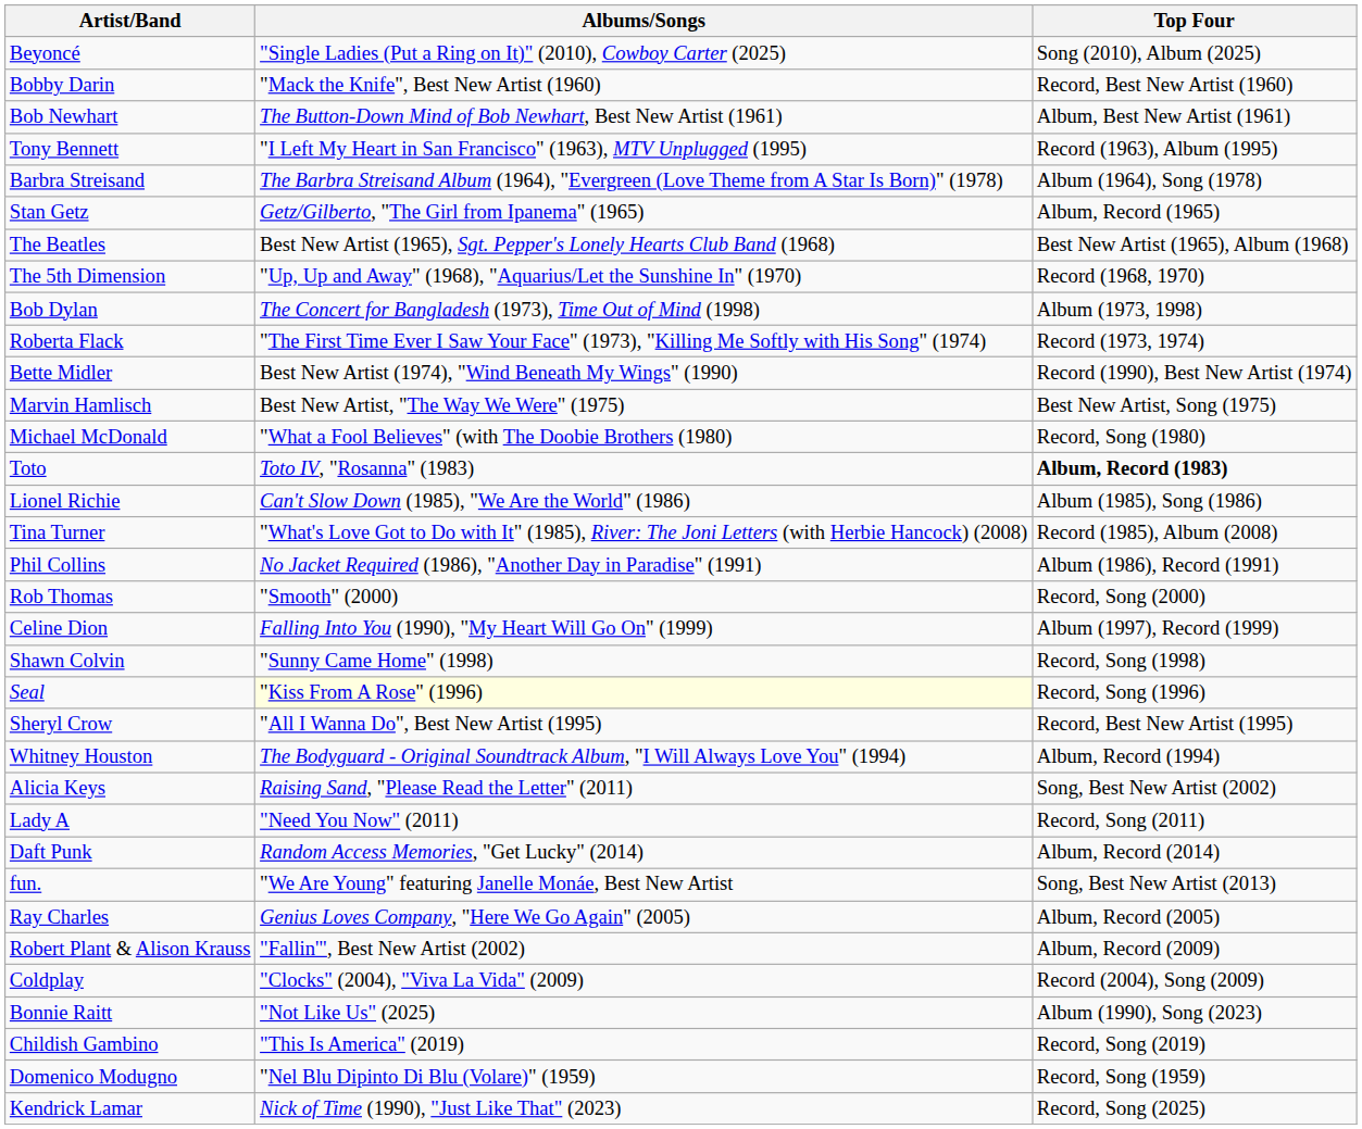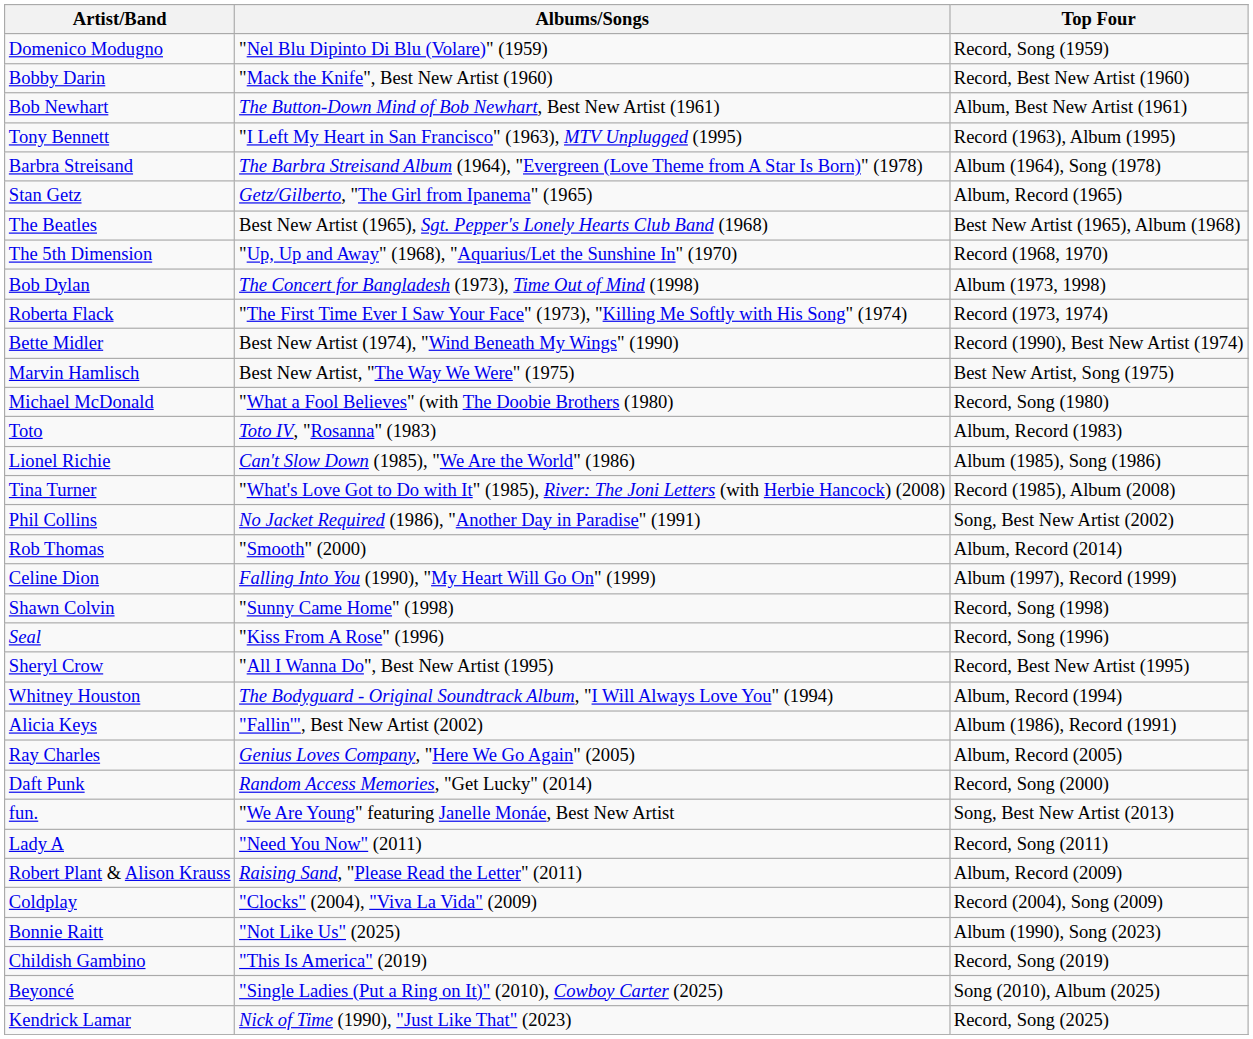rows swapped: Domenico Modugno <-> Beyoncé
Toto | Top Four: bold -> normal
Phil Collins | Top Four: Album (1986), Record (1991) -> Song, Best New Artist (2002)
Rob Thomas | Top Four: Record, Song (2000) -> Album, Record (2014)
Seal | Albums/Songs: lightyellow background -> no background
Alicia Keys | Albums/Songs: Raising Sand, "Please Read the Letter" (2011) -> "Fallin'", Best New Artist (2002)
Alicia Keys | Top Four: Song, Best New Artist (2002) -> Album (1986), Record (1991)
rows swapped: Ray Charles <-> Lady A
Daft Punk | Top Four: Album, Record (2014) -> Record, Song (2000)
Robert Plant & Alison Krauss | Albums/Songs: "Fallin'", Best New Artist (2002) -> Raising Sand, "Please Read the Letter" (2011)
